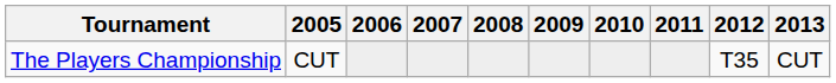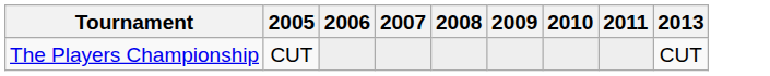- column: 2012 | T35
